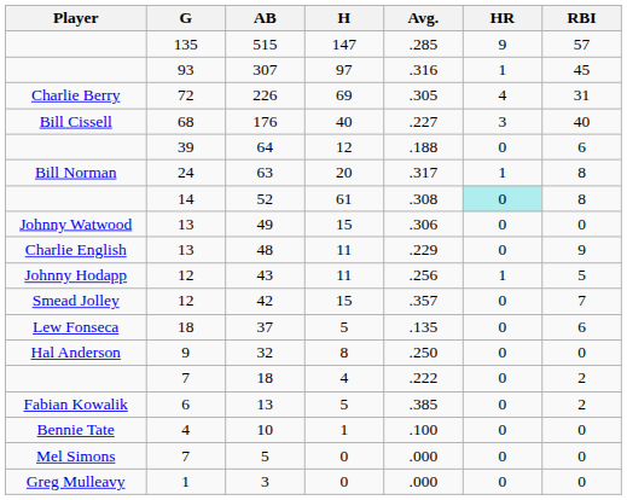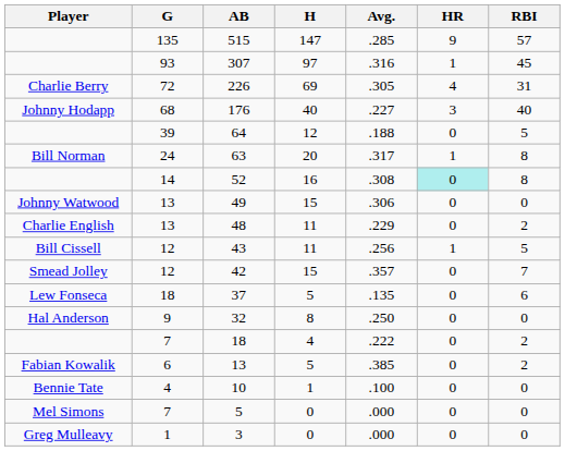176 | Player: Bill Cissell -> Johnny Hodapp
64 | RBI: 6 -> 5
52 | H: 61 -> 16
48 | RBI: 9 -> 2
43 | Player: Johnny Hodapp -> Bill Cissell
